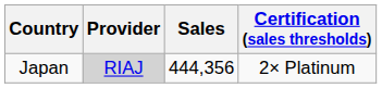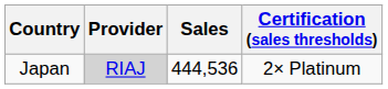Japan | Sales: 444,356 -> 444,536
